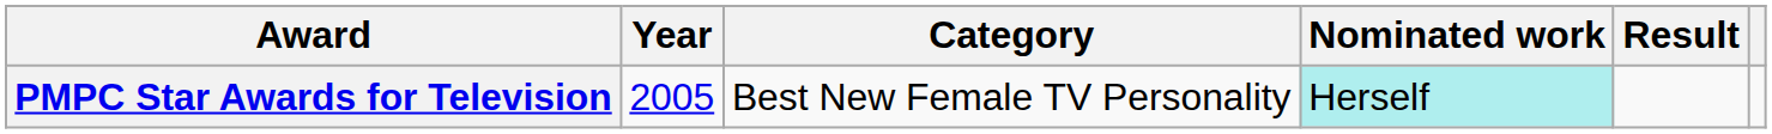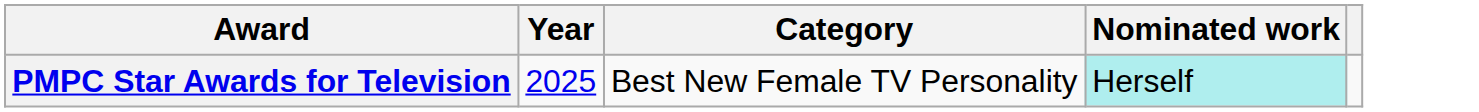- column: Result
PMPC Star Awards for Television | Year: 2005 -> 2025
